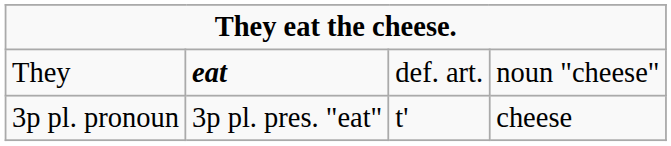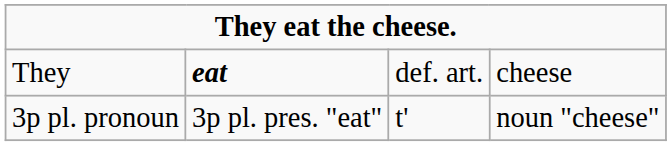They | column 4: noun "cheese" -> cheese
3p pl. pronoun | column 4: cheese -> noun "cheese"
